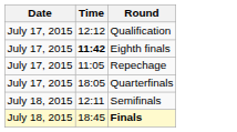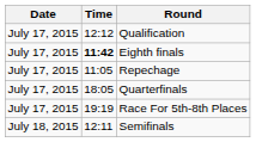+ row: July 17, 2015 | 19:19 | Race For 5th-8th Places
- row: July 18, 2015 | 18:45 | Finals
